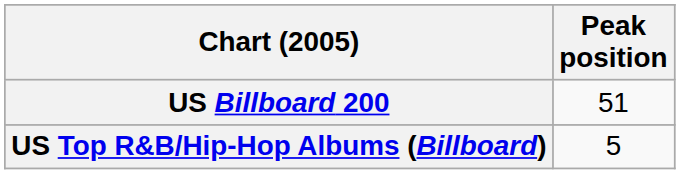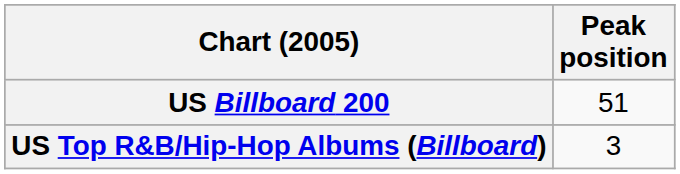US Top R&B/Hip-Hop Albums (Billboard) | Peak position: 5 -> 3
